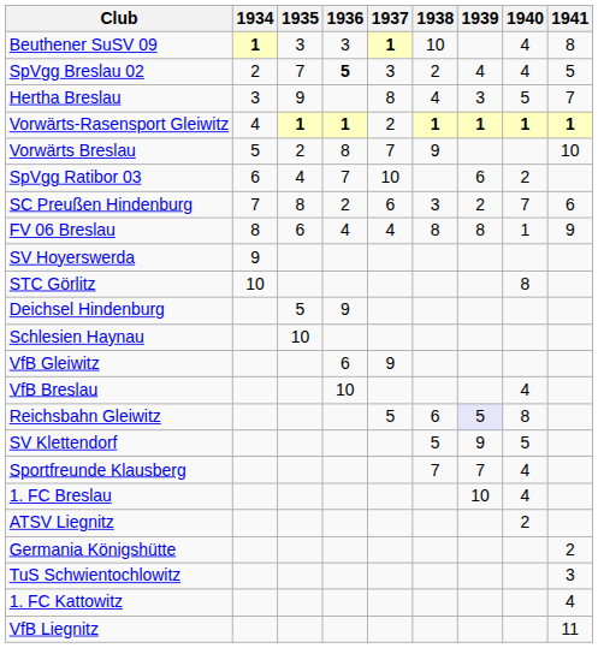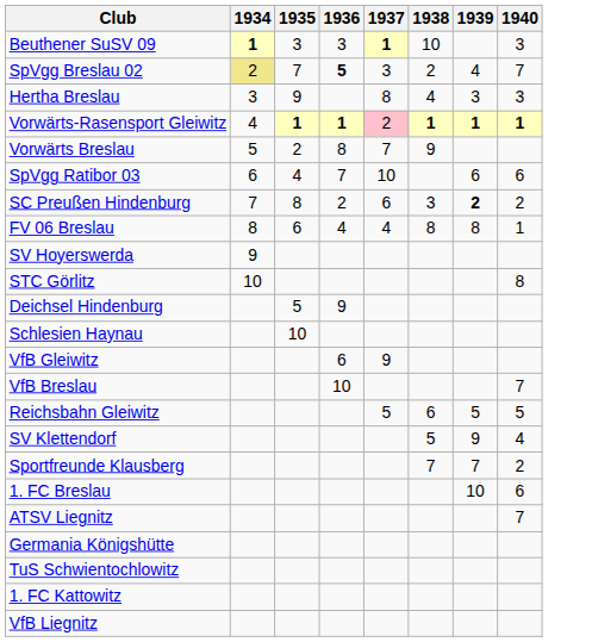- column: 1941 | 8 | 5 | 7 | 1 | 10 | 6 | 9 | 2 | 3 | 4 | 11
Beuthener SuSV 09 | 1940: 4 -> 3
SpVgg Breslau 02 | 1934: no background -> khaki background
SpVgg Breslau 02 | 1940: 4 -> 7
Hertha Breslau | 1940: 5 -> 3
Vorwärts-Rasensport Gleiwitz | 1937: no background -> pink background
SpVgg Ratibor 03 | 1940: 2 -> 6
SC Preußen Hindenburg | 1939: normal -> bold
SC Preußen Hindenburg | 1940: 7 -> 2
VfB Breslau | 1940: 4 -> 7
Reichsbahn Gleiwitz | 1939: lavender background -> no background
Reichsbahn Gleiwitz | 1940: 8 -> 5
SV Klettendorf | 1940: 5 -> 4
Sportfreunde Klausberg | 1940: 4 -> 2
1. FC Breslau | 1940: 4 -> 6
ATSV Liegnitz | 1940: 2 -> 7
